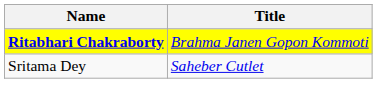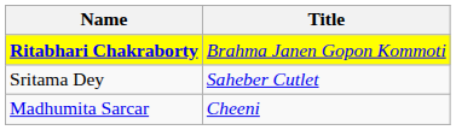+ row: Madhumita Sarcar | Cheeni
